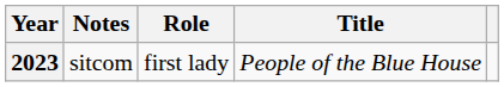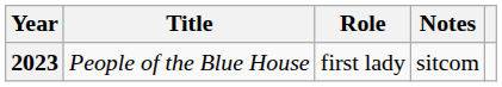columns swapped: Title <-> Notes
